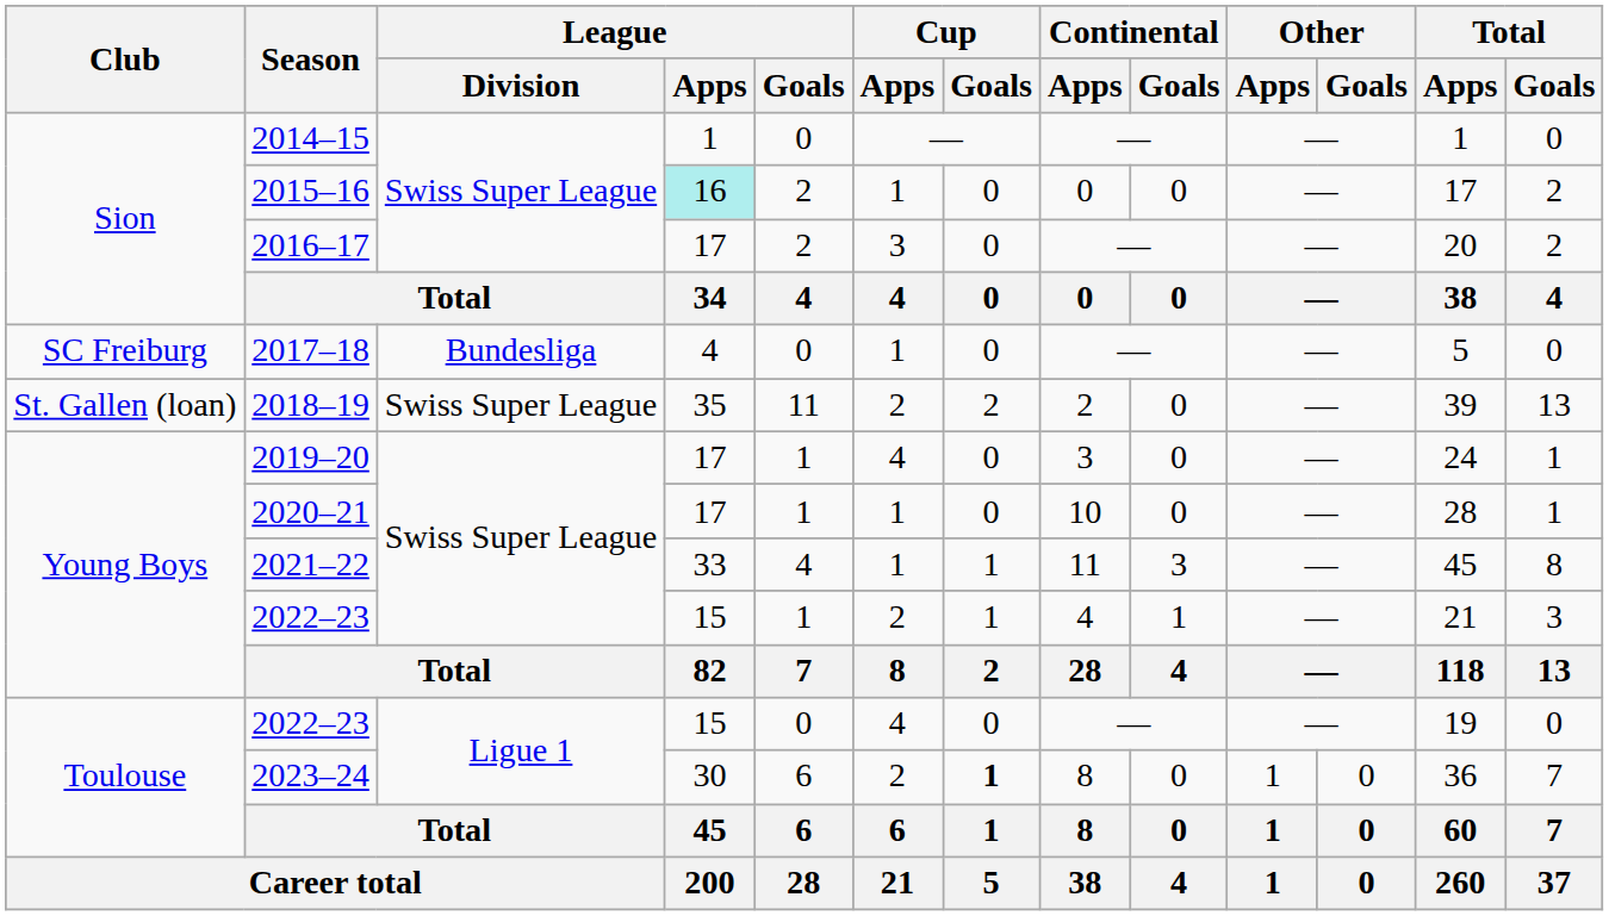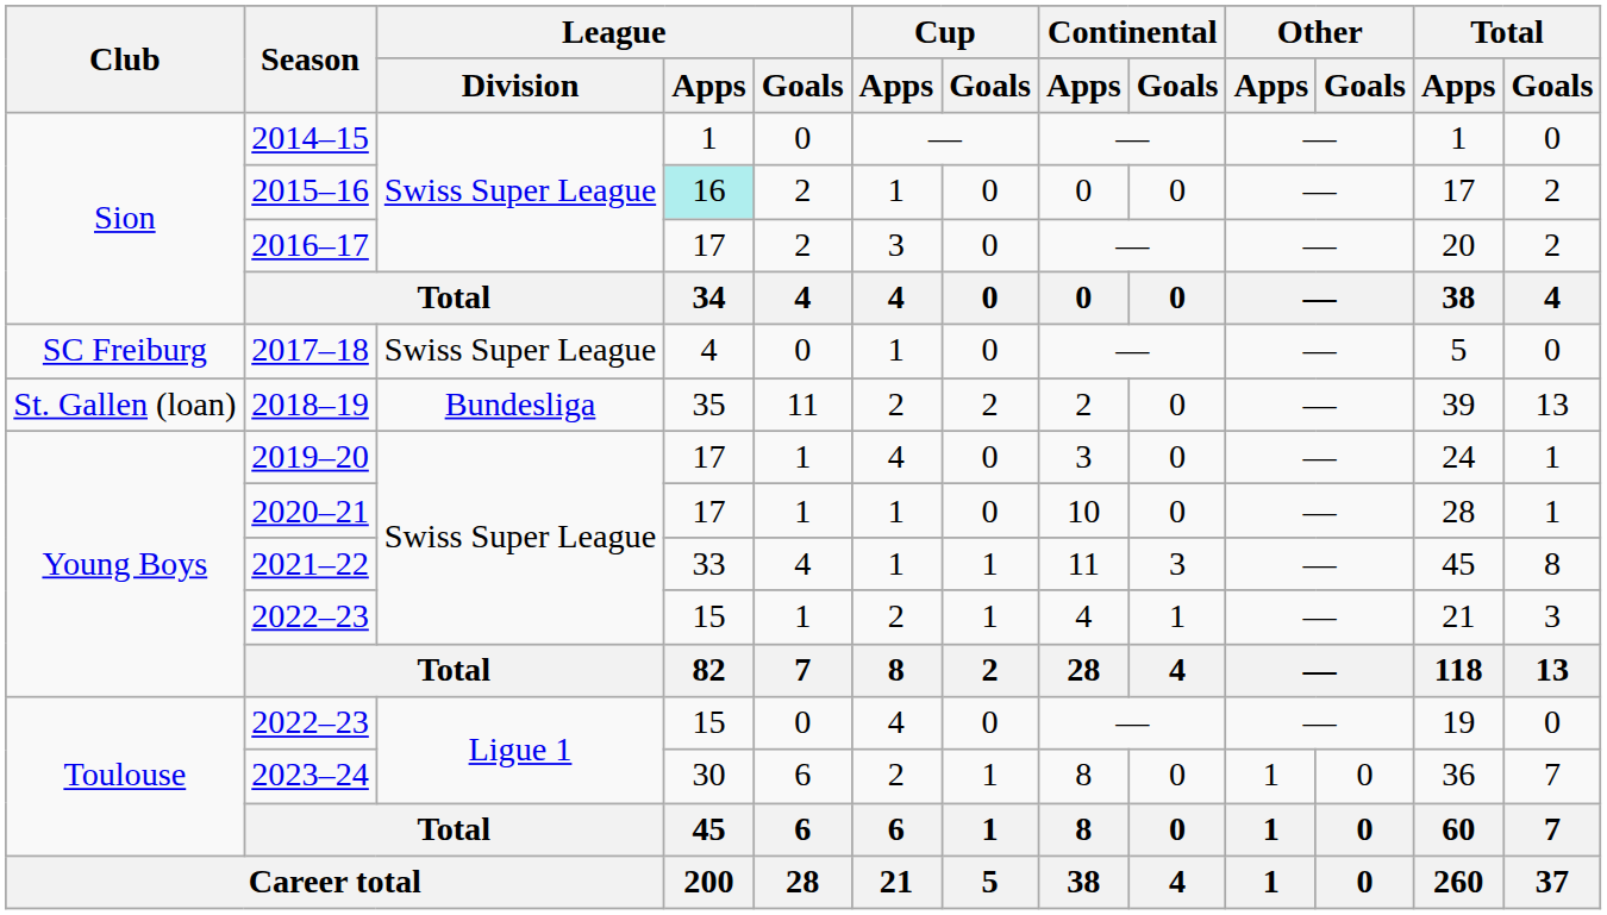2017–18 | League / Division: Bundesliga -> Swiss Super League
2018–19 | League / Division: Swiss Super League -> Bundesliga
2023–24 | Cup / Goals: bold -> normal
